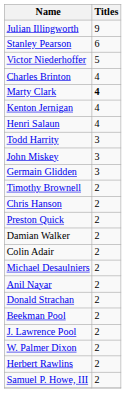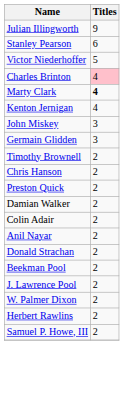Charles Brinton | Titles: no background -> pink background
- row: Henri Salaun | 4
- row: Todd Harrity | 3
- row: Michael Desaulniers | 2
